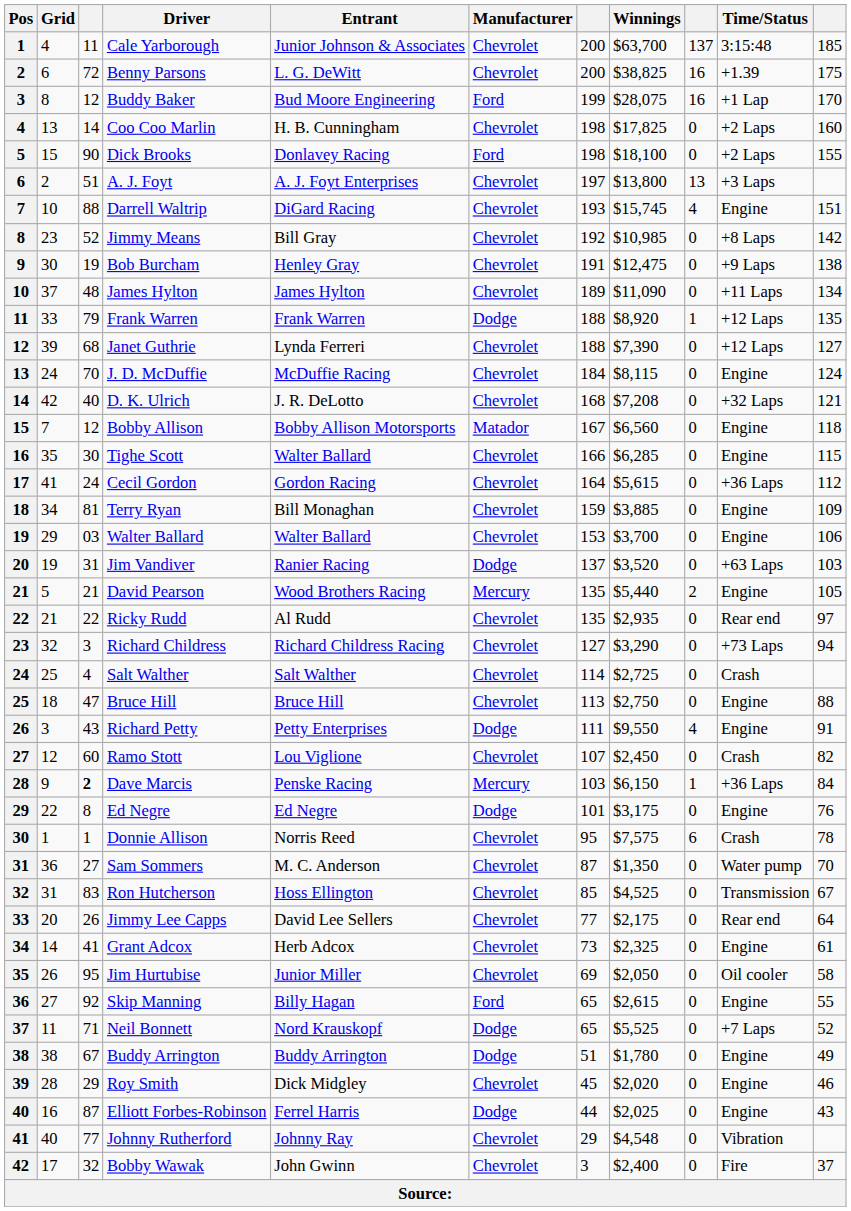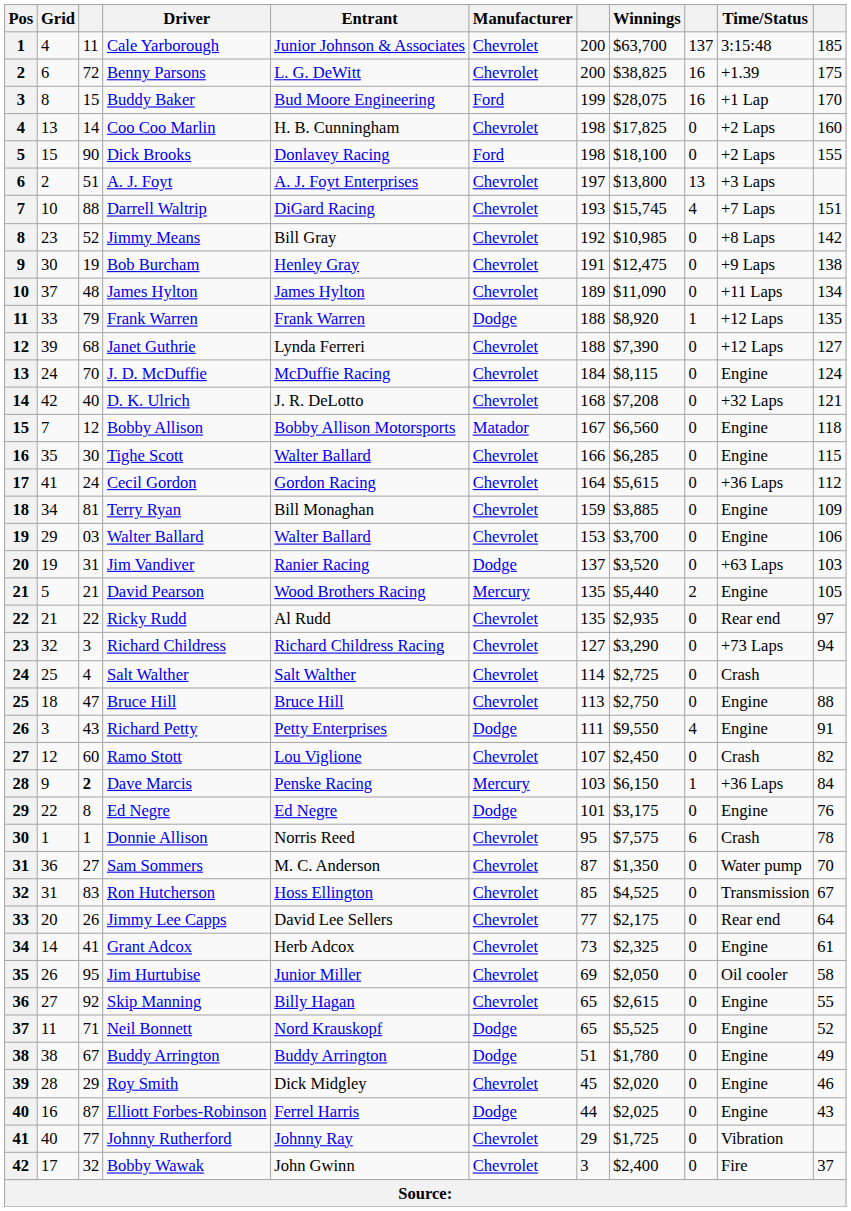Buddy Baker | column 3: 12 -> 15
Darrell Waltrip | Time/Status: Engine -> +7 Laps
Skip Manning | Manufacturer: Ford -> Chevrolet
Neil Bonnett | Time/Status: +7 Laps -> Engine
Johnny Rutherford | Winnings: $4,548 -> $1,725
